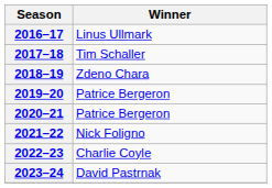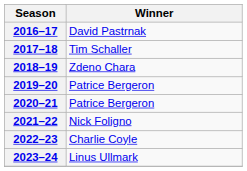2016–17 | Winner: Linus Ullmark -> David Pastrnak
2023–24 | Winner: David Pastrnak -> Linus Ullmark
